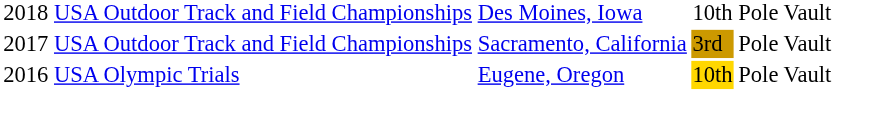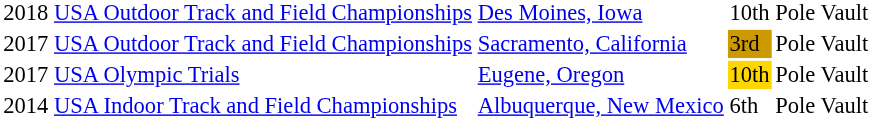USA Olympic Trials | column 1: 2016 -> 2017
+ row: 2014 | USA Indoor Track and Field Championships | Albuquerque, New Mexico | 6th | Pole Vault
